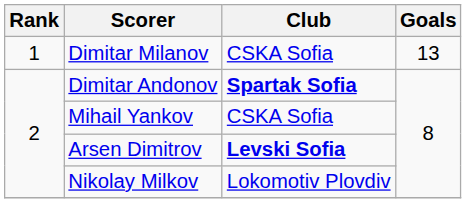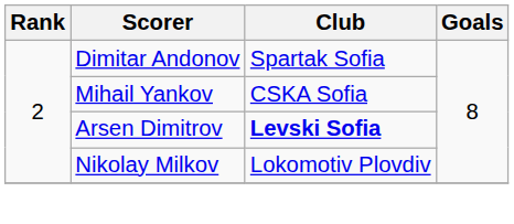- row: 1 | Dimitar Milanov | CSKA Sofia | 13
Dimitar Andonov | Club: bold -> normal
